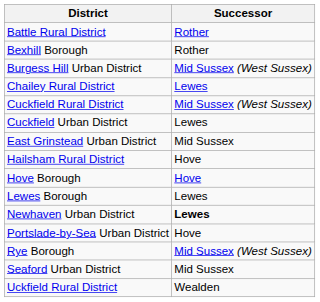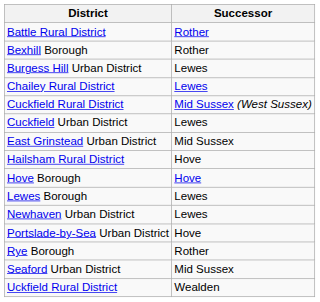Burgess Hill Urban District | Successor: Mid Sussex (West Sussex) -> Lewes
Newhaven Urban District | Successor: bold -> normal
Rye Borough | Successor: Mid Sussex (West Sussex) -> Rother
